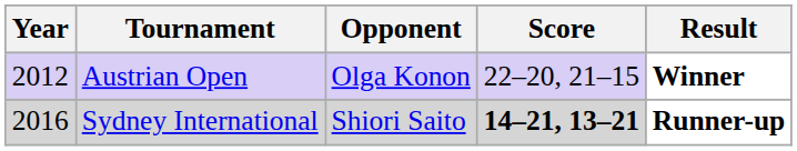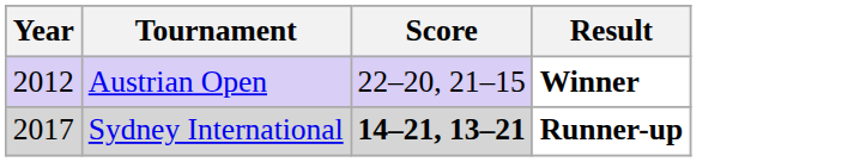- column: Opponent | Olga Konon | Shiori Saito
Sydney International | Year: 2016 -> 2017
